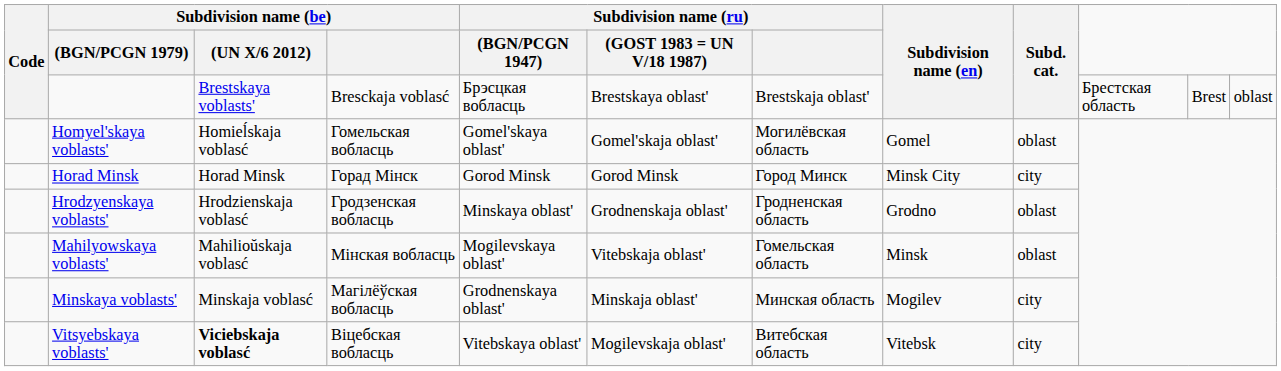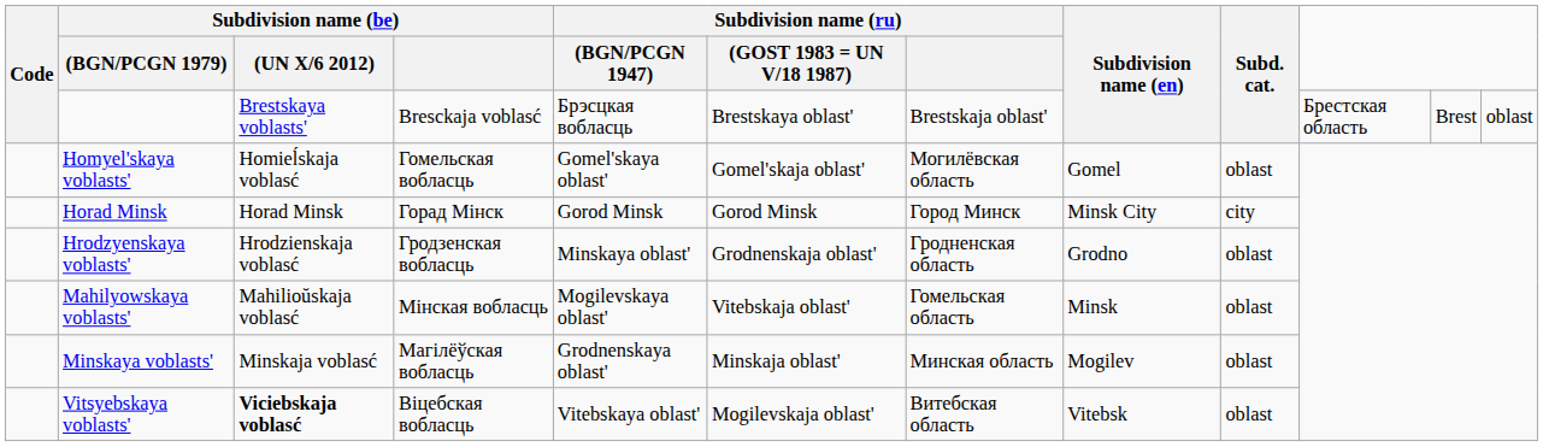Minskaya voblasts' | Subd. cat.: city -> oblast
Vitsyebskaya voblasts' | Subd. cat.: city -> oblast
